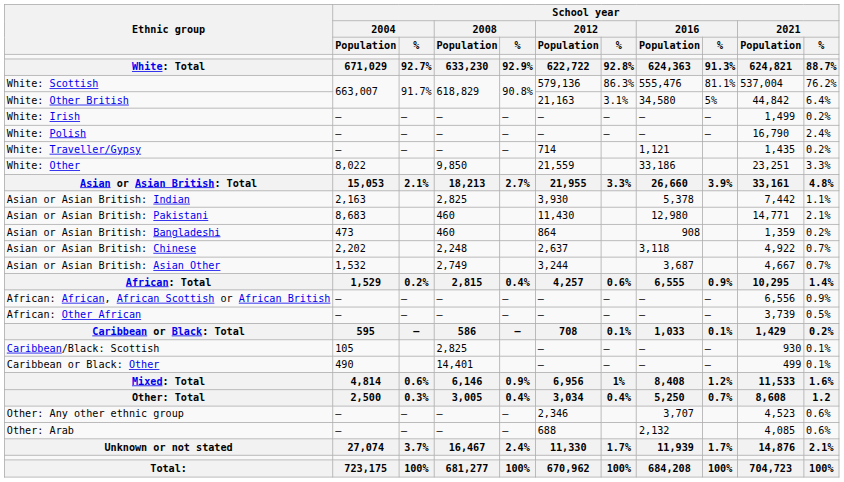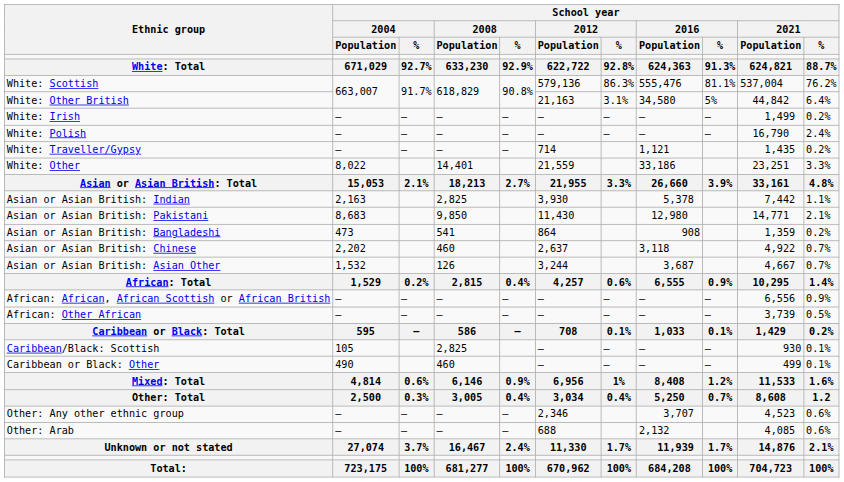White: Other | School year / 2008 / Population: 9,850 -> 14,401
Asian or Asian British: Pakistani | School year / 2008 / Population: 460 -> 9,850
Asian or Asian British: Bangladeshi | School year / 2008 / Population: 460 -> 541
Asian or Asian British: Chinese | School year / 2008 / Population: 2,248 -> 460
Asian or Asian British: Asian Other | School year / 2008 / Population: 2,749 -> 126
Caribbean or Black: Other | School year / 2008 / Population: 14,401 -> 460
